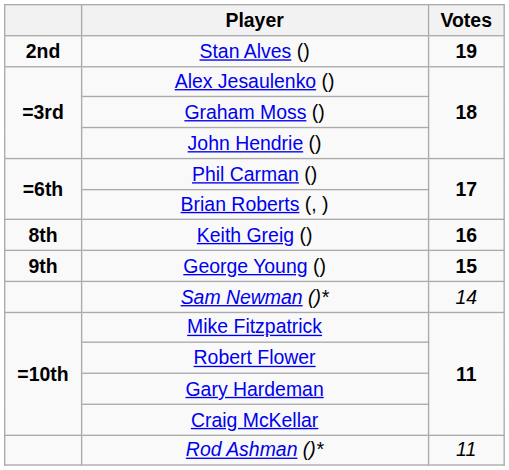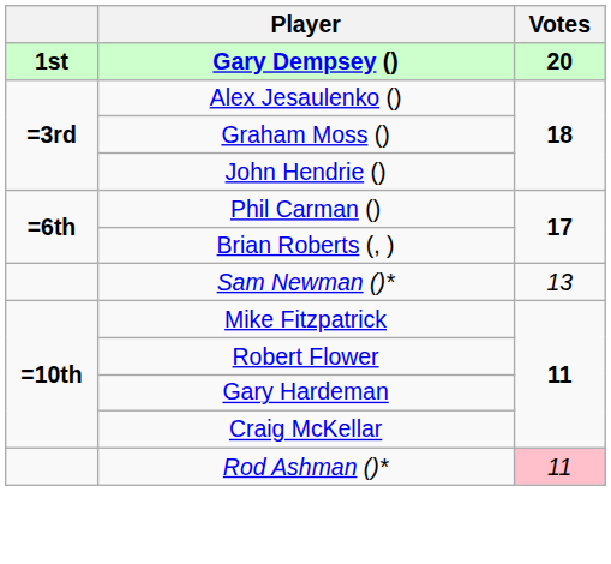+ row: 1st | Gary Dempsey () | 20
- row: 2nd | Stan Alves () | 19
- row: 8th | Keith Greig () | 16
- row: 9th | George Young () | 15
Sam Newman ()* | Votes: 14 -> 13
Rod Ashman ()* | Votes: no background -> pink background
